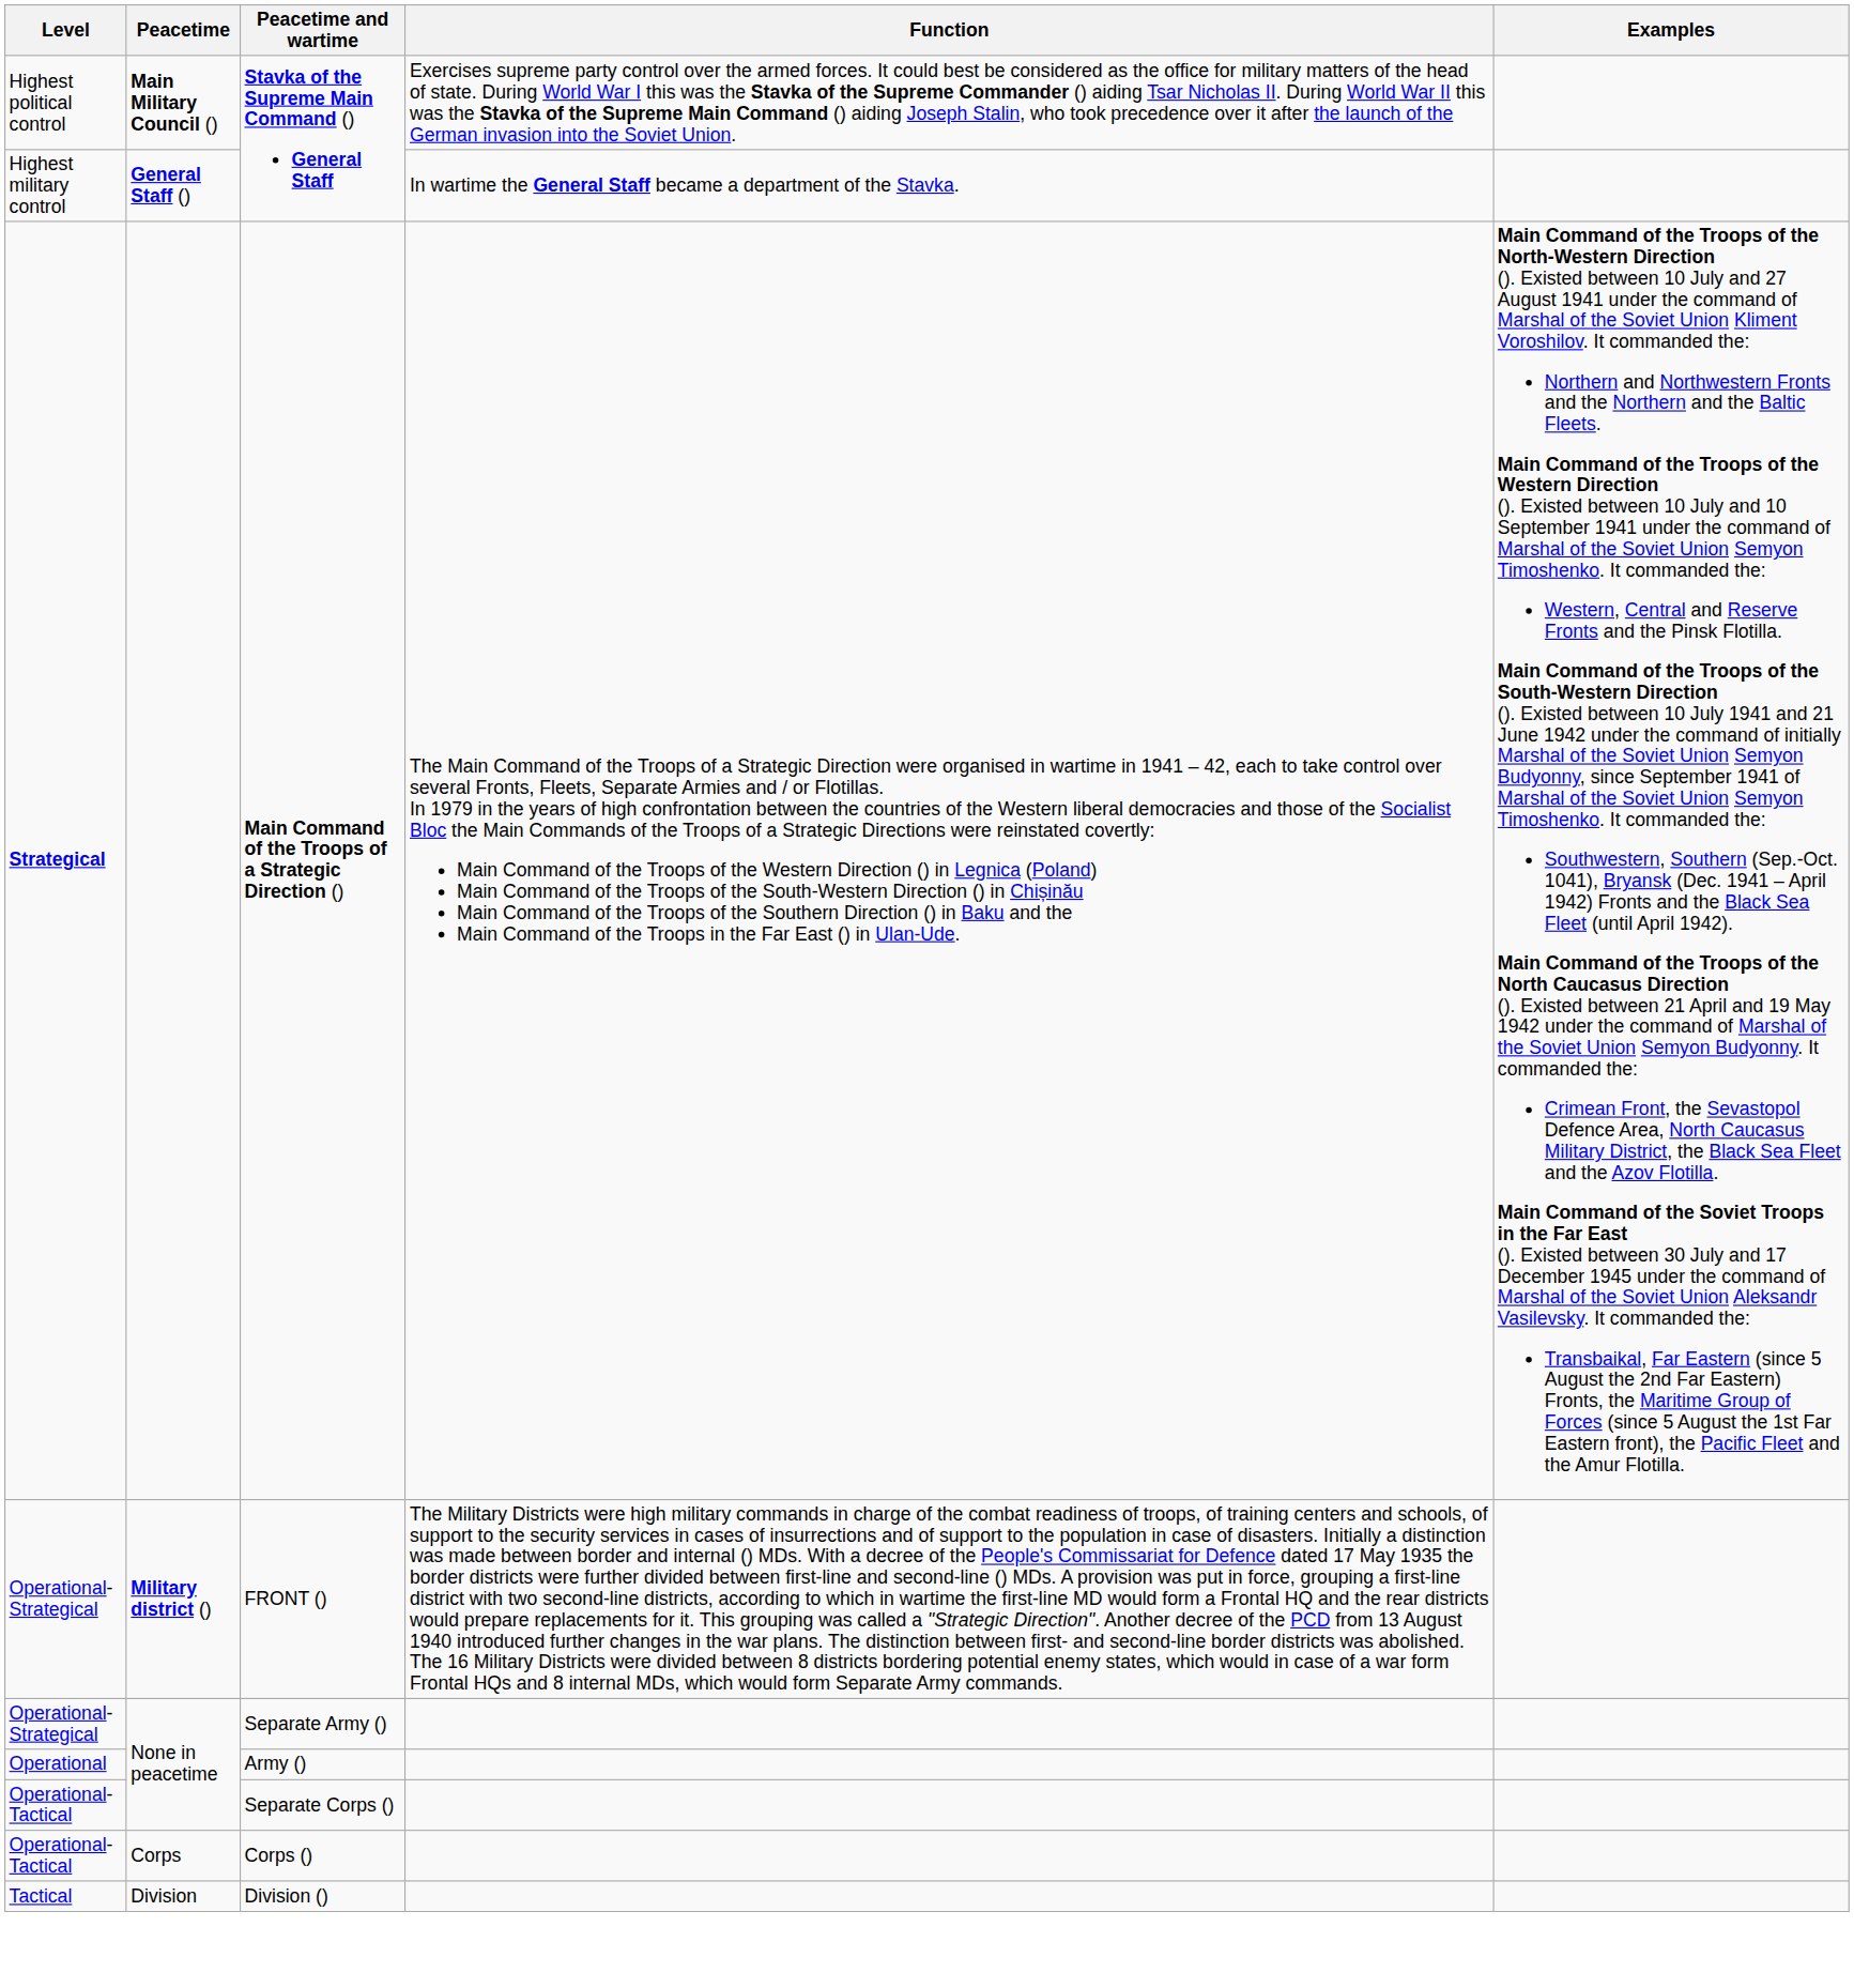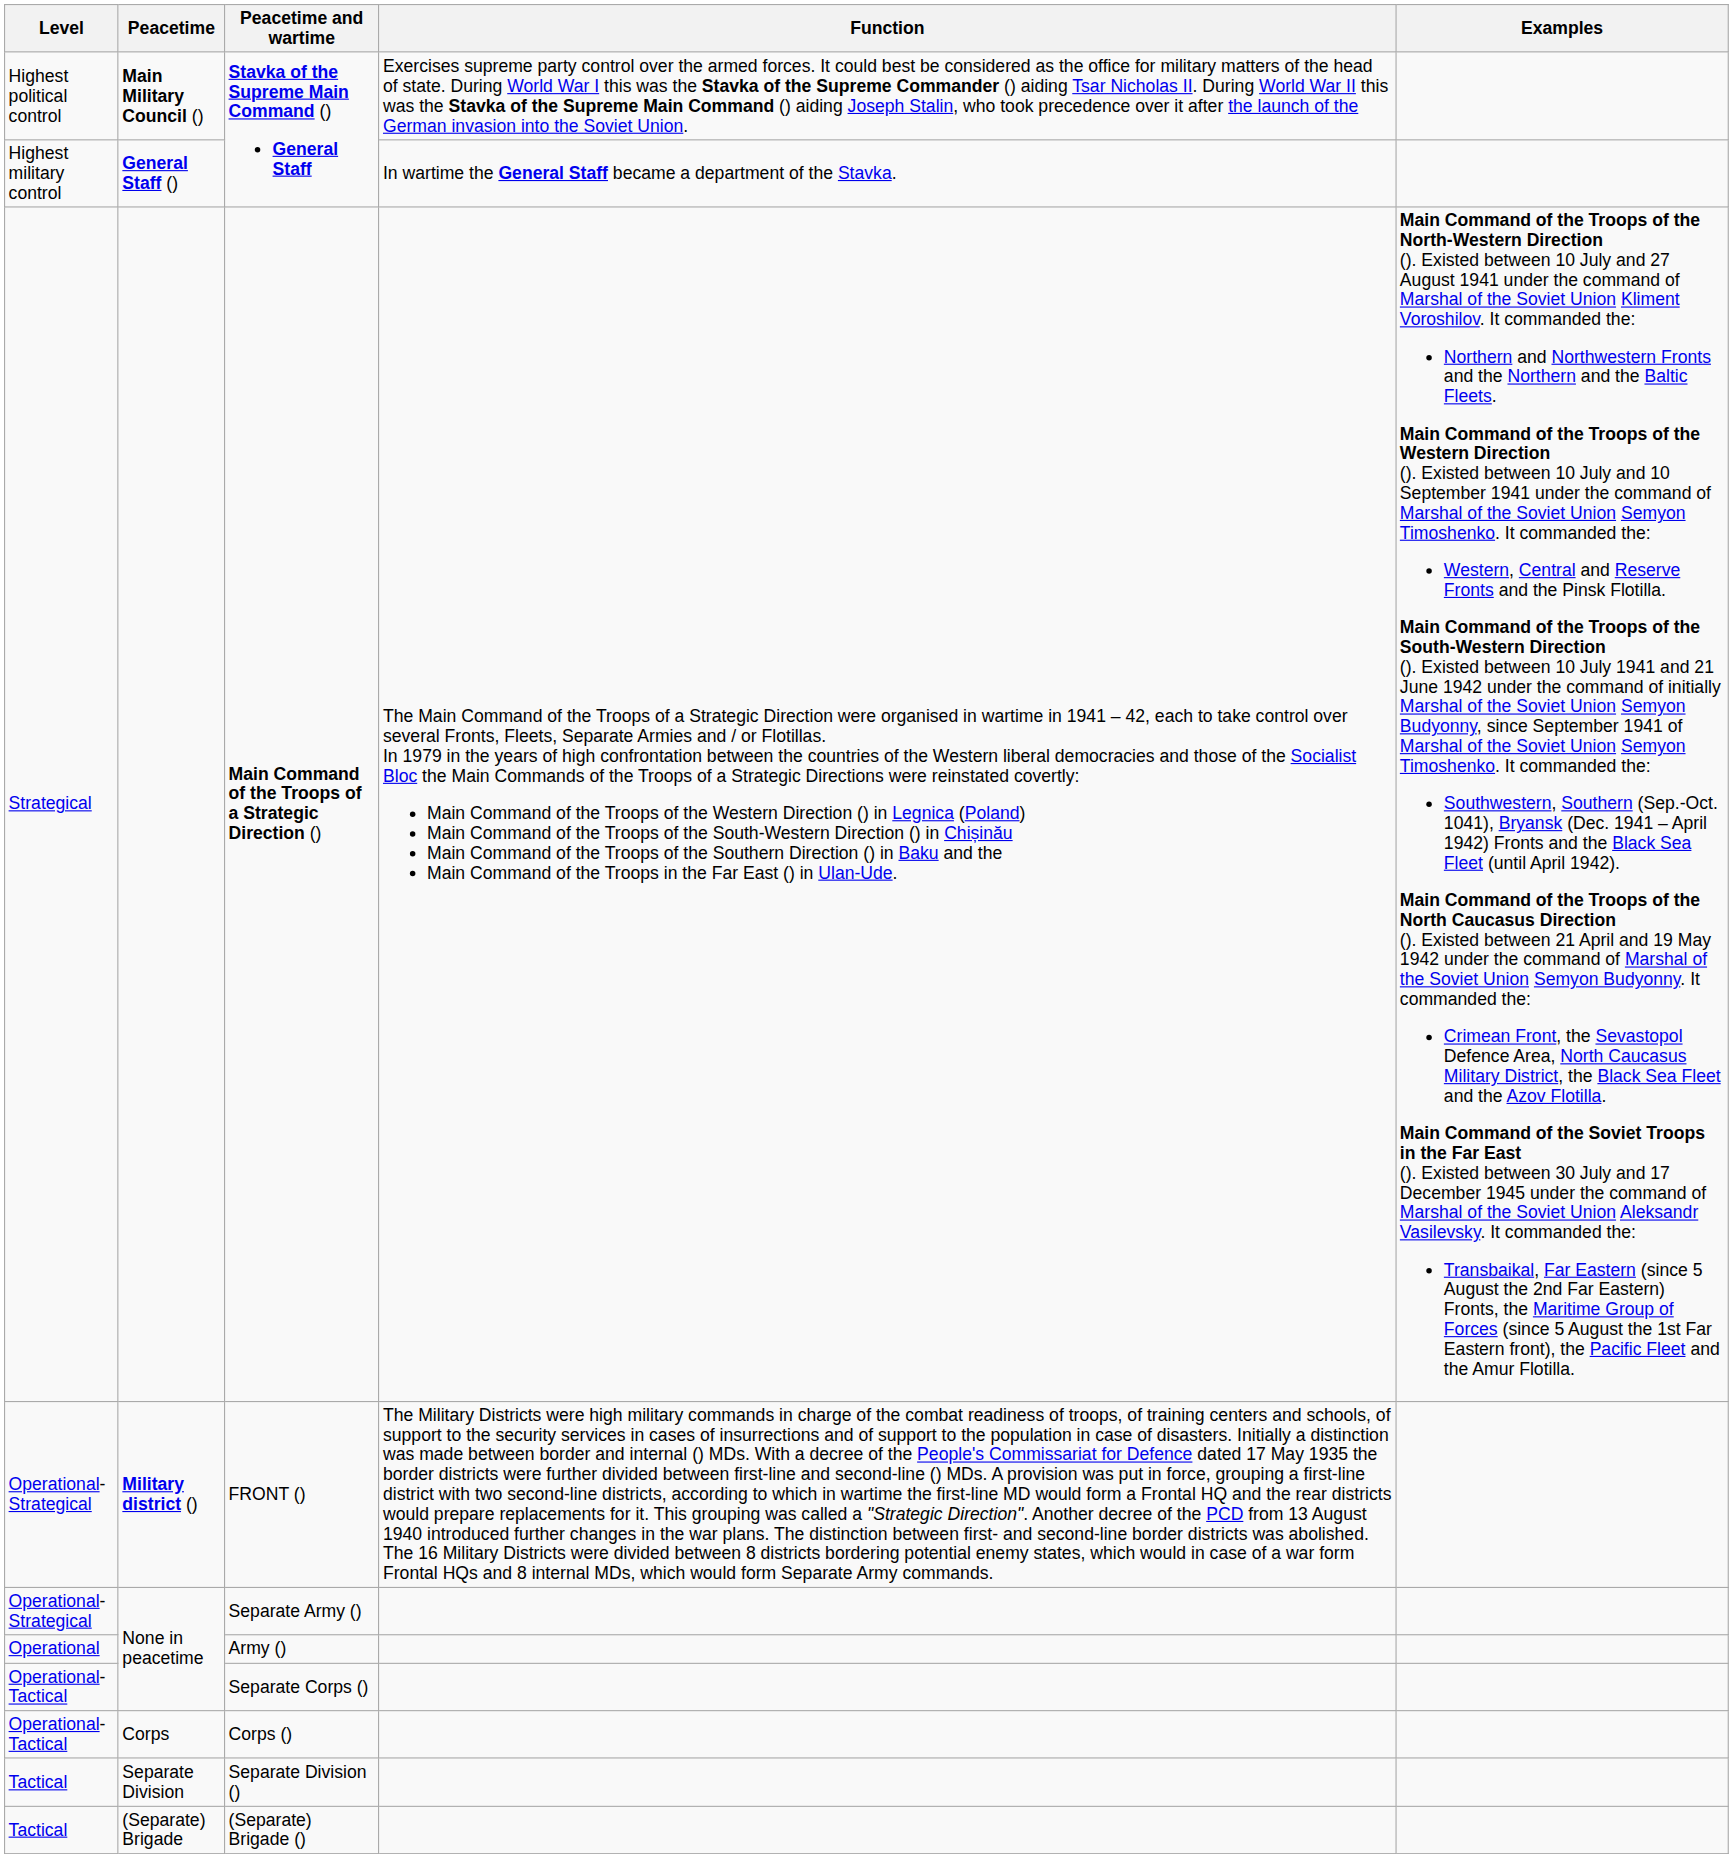Main Command of the Troops of a Strategic Direction () | Level: bold -> normal
+ row: Tactical | Separate Division | Separate Division ()
- row: Tactical | Division | Division ()
+ row: Tactical | (Separate) Brigade | (Separate) Brigade ()
